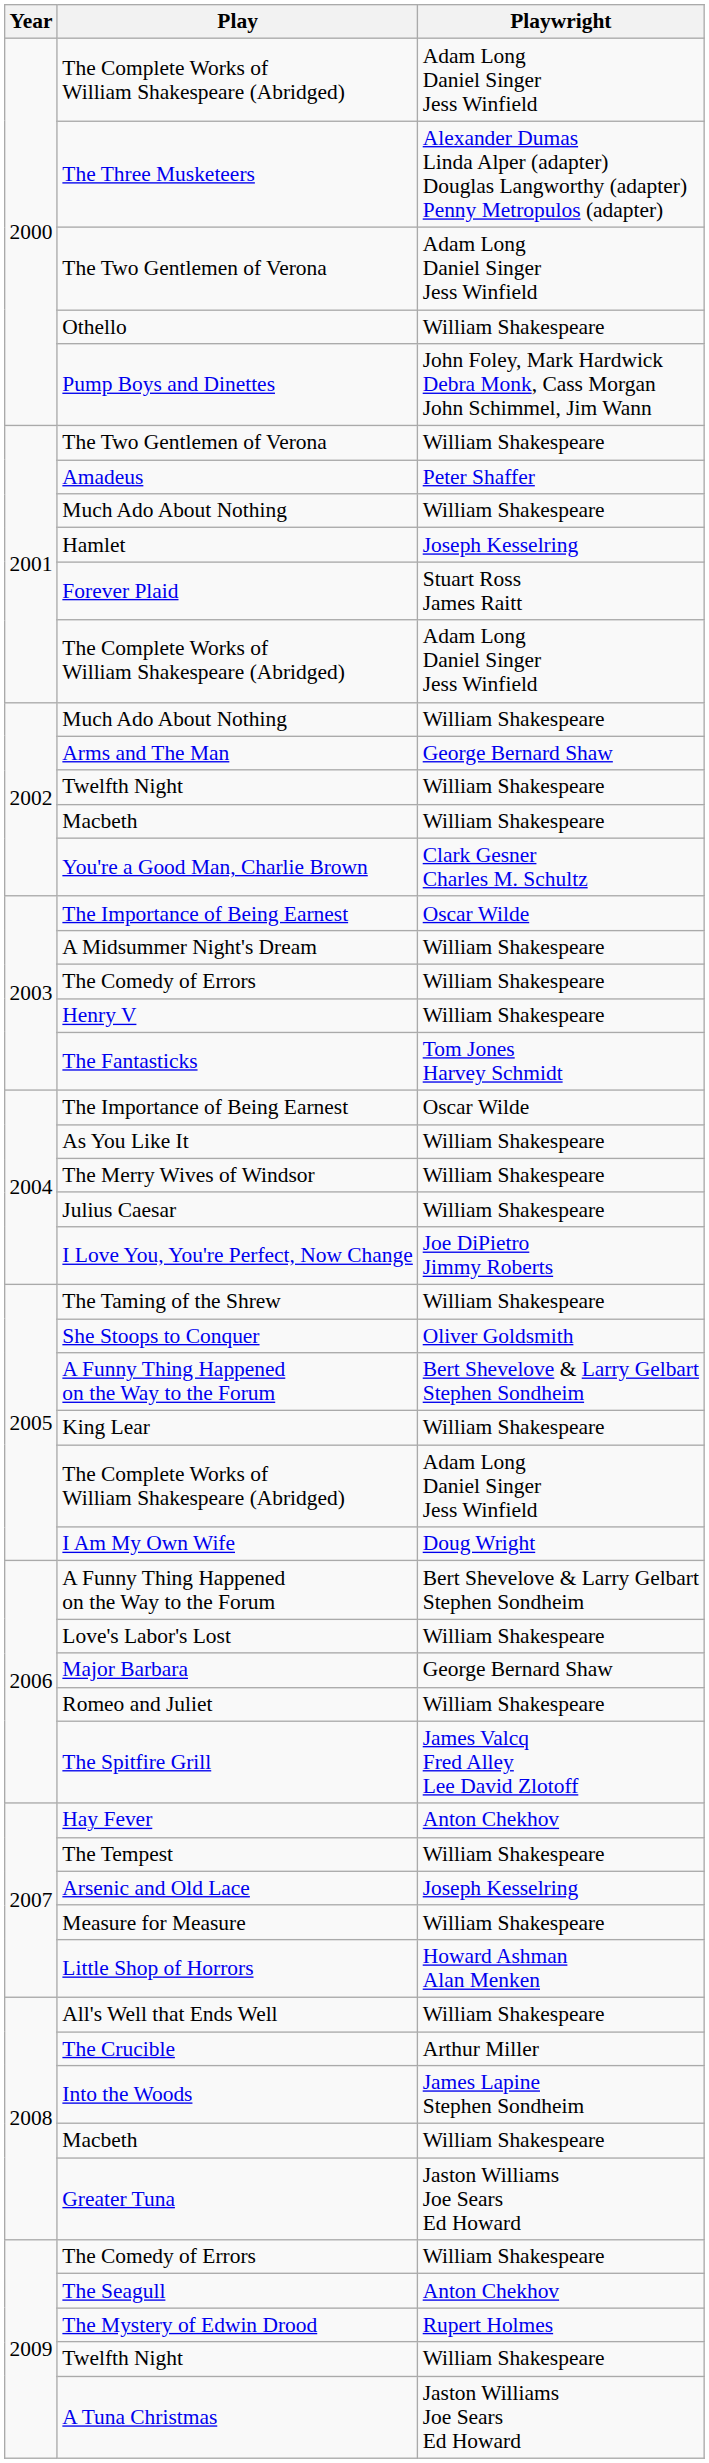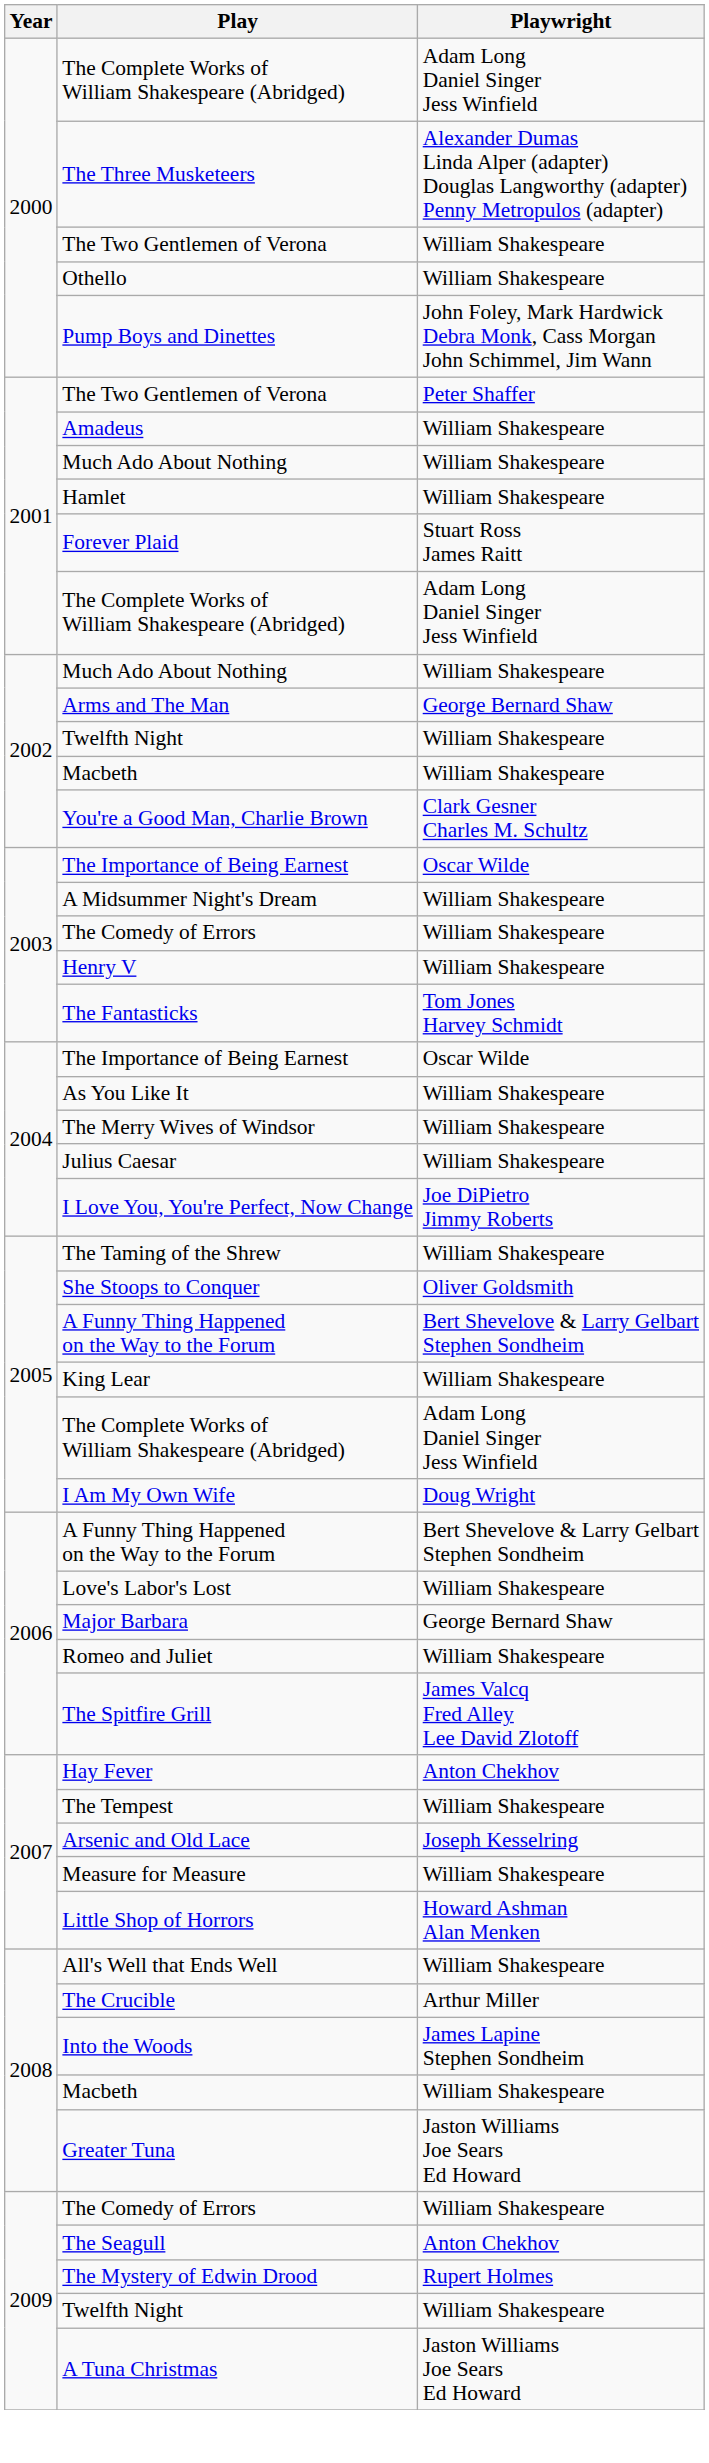2000 / The Two Gentlemen of Verona | Playwright: Adam Long Daniel Singer Jess Winfield -> William Shakespeare
2001 / The Two Gentlemen of Verona | Playwright: William Shakespeare -> Peter Shaffer
Amadeus | Playwright: Peter Shaffer -> William Shakespeare
Hamlet | Playwright: Joseph Kesselring -> William Shakespeare
